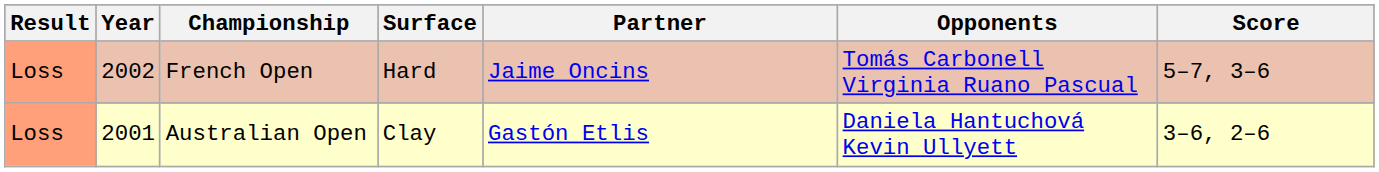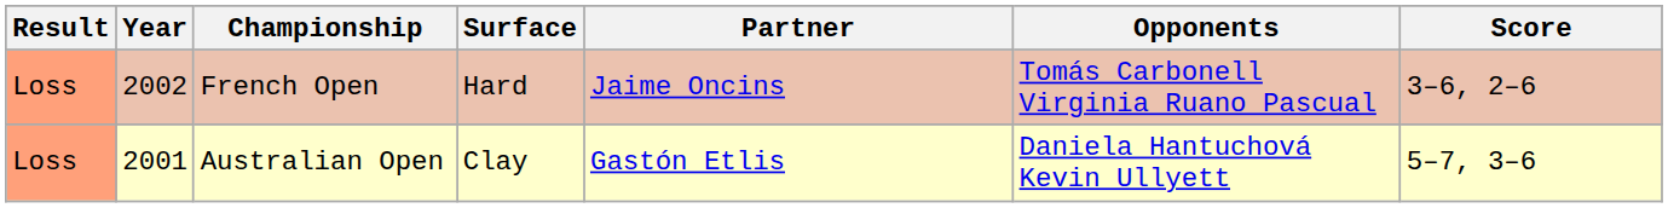French Open | Score: 5–7, 3–6 -> 3–6, 2–6
Australian Open | Score: 3–6, 2–6 -> 5–7, 3–6
